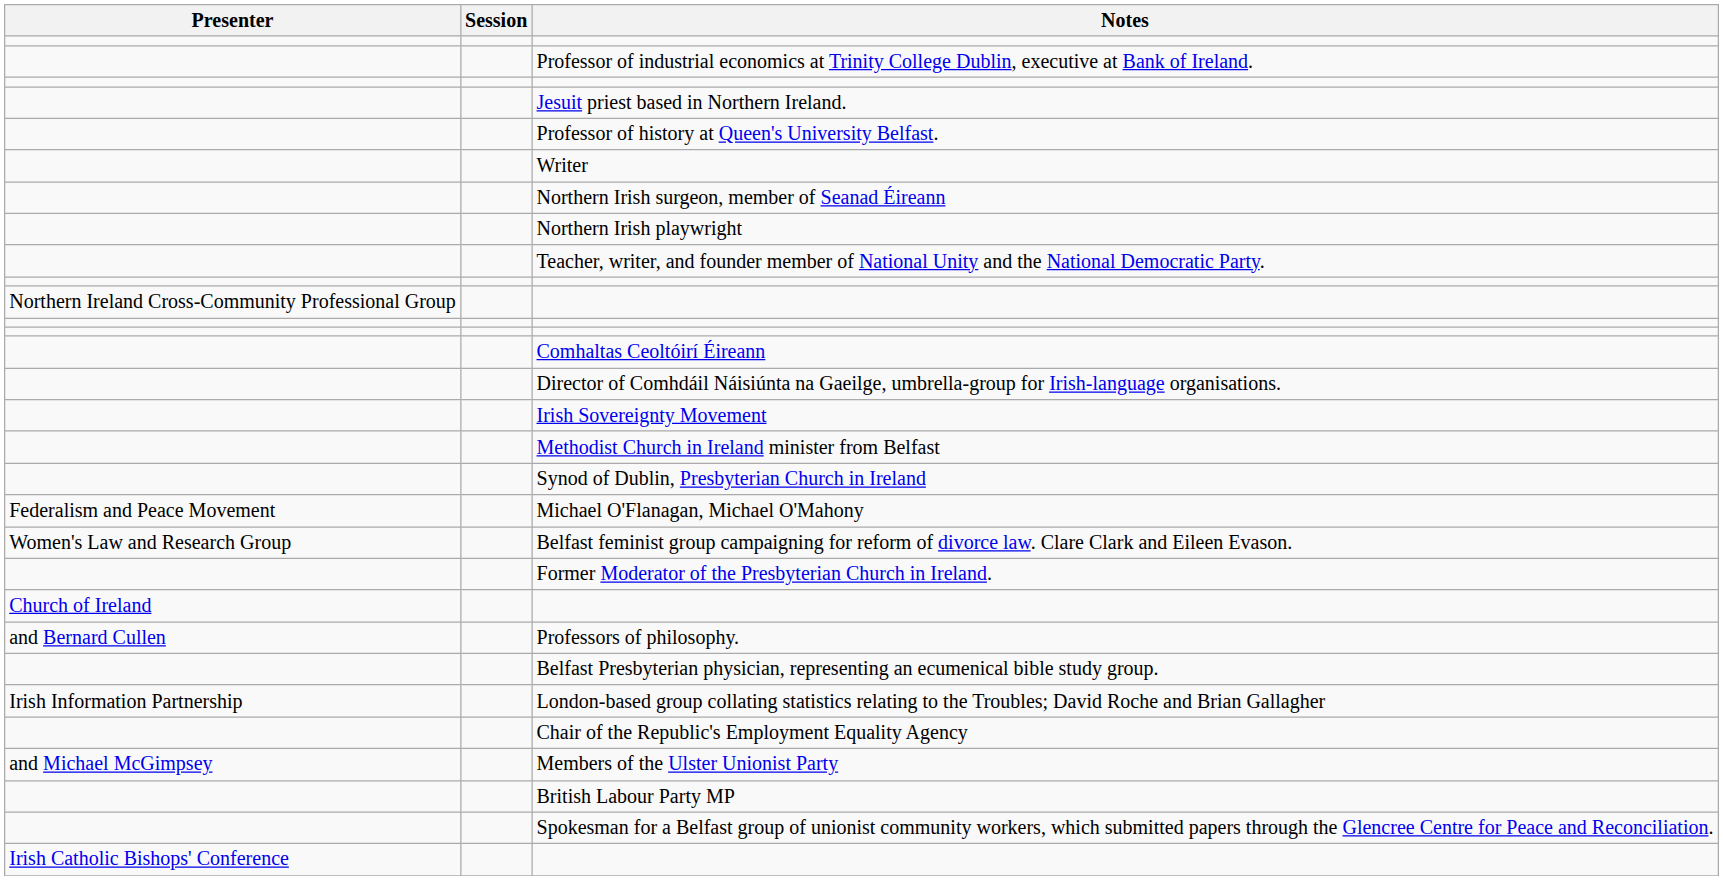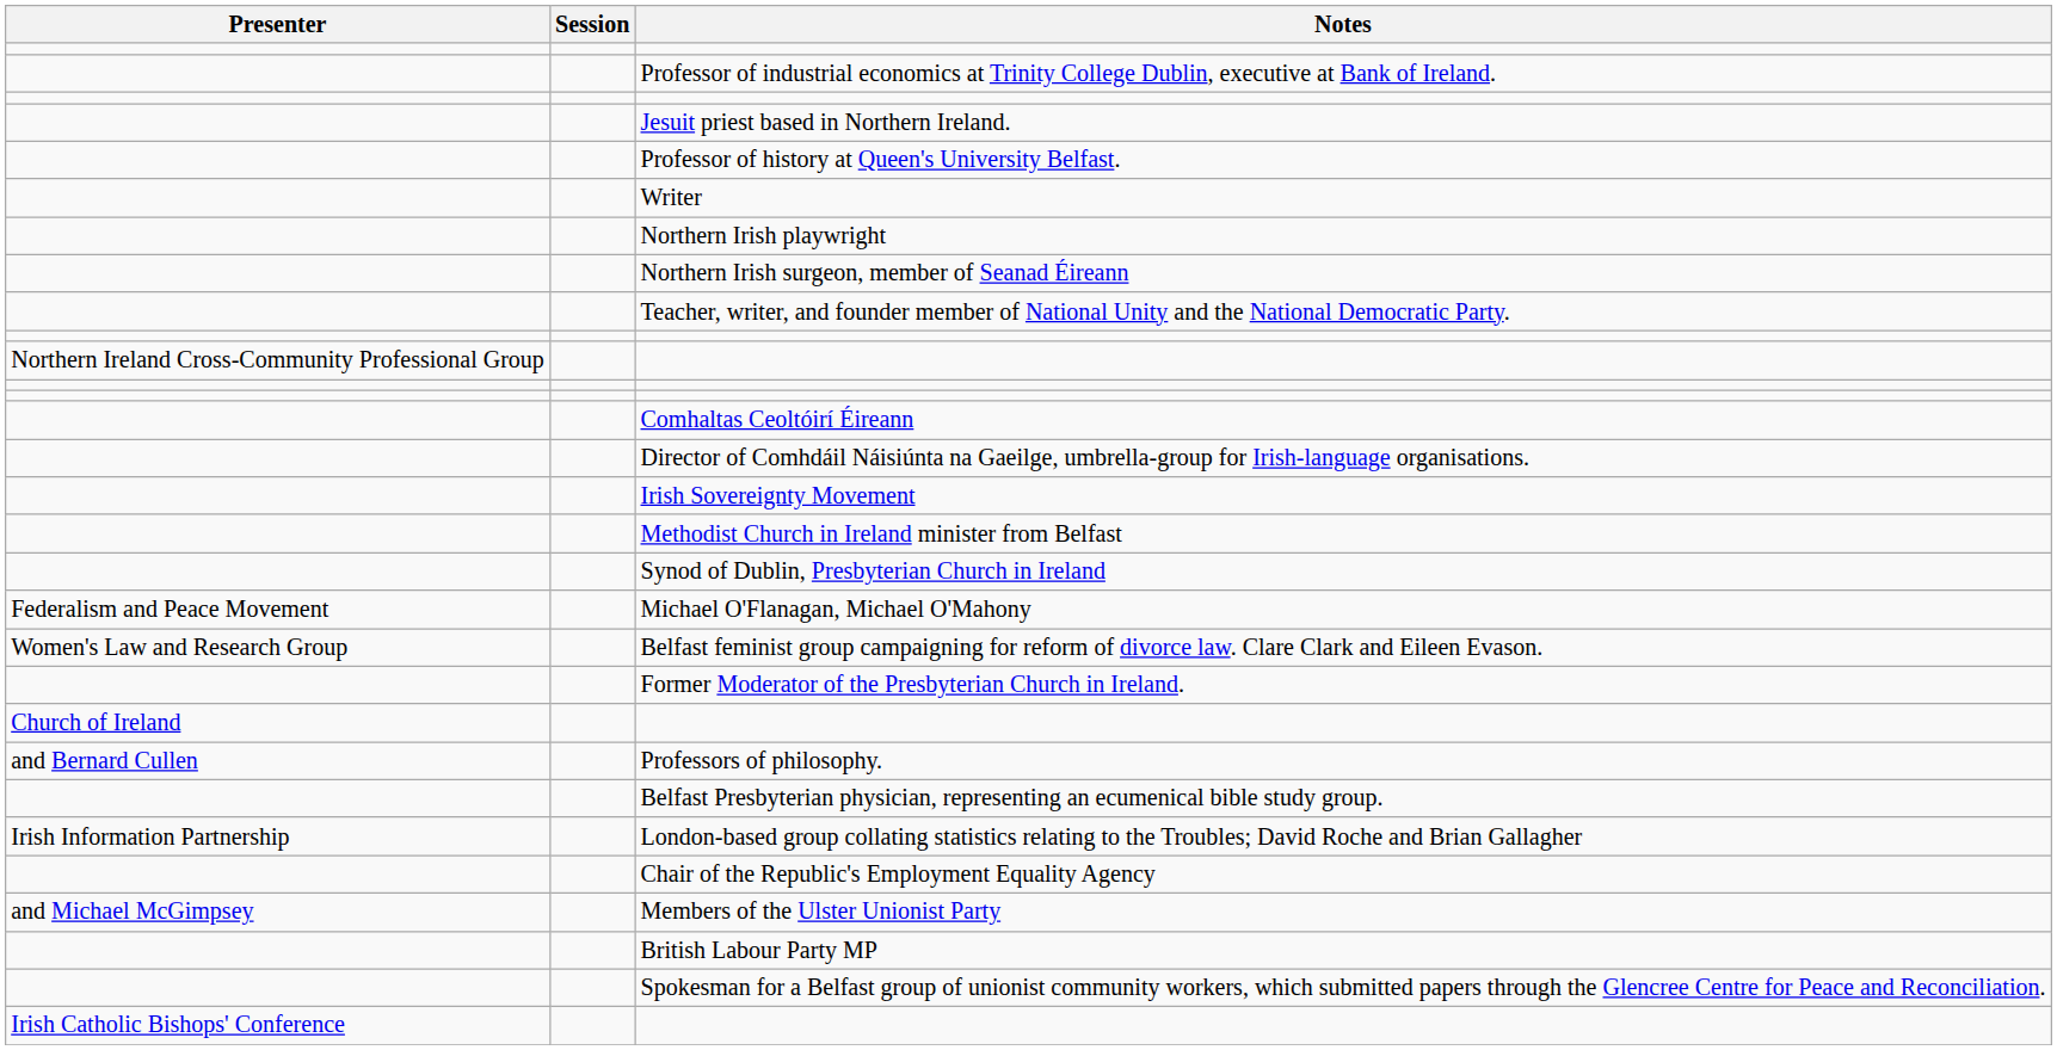rows swapped: Northern Irish playwright <-> Northern Irish surgeon, member of Seanad Éireann
